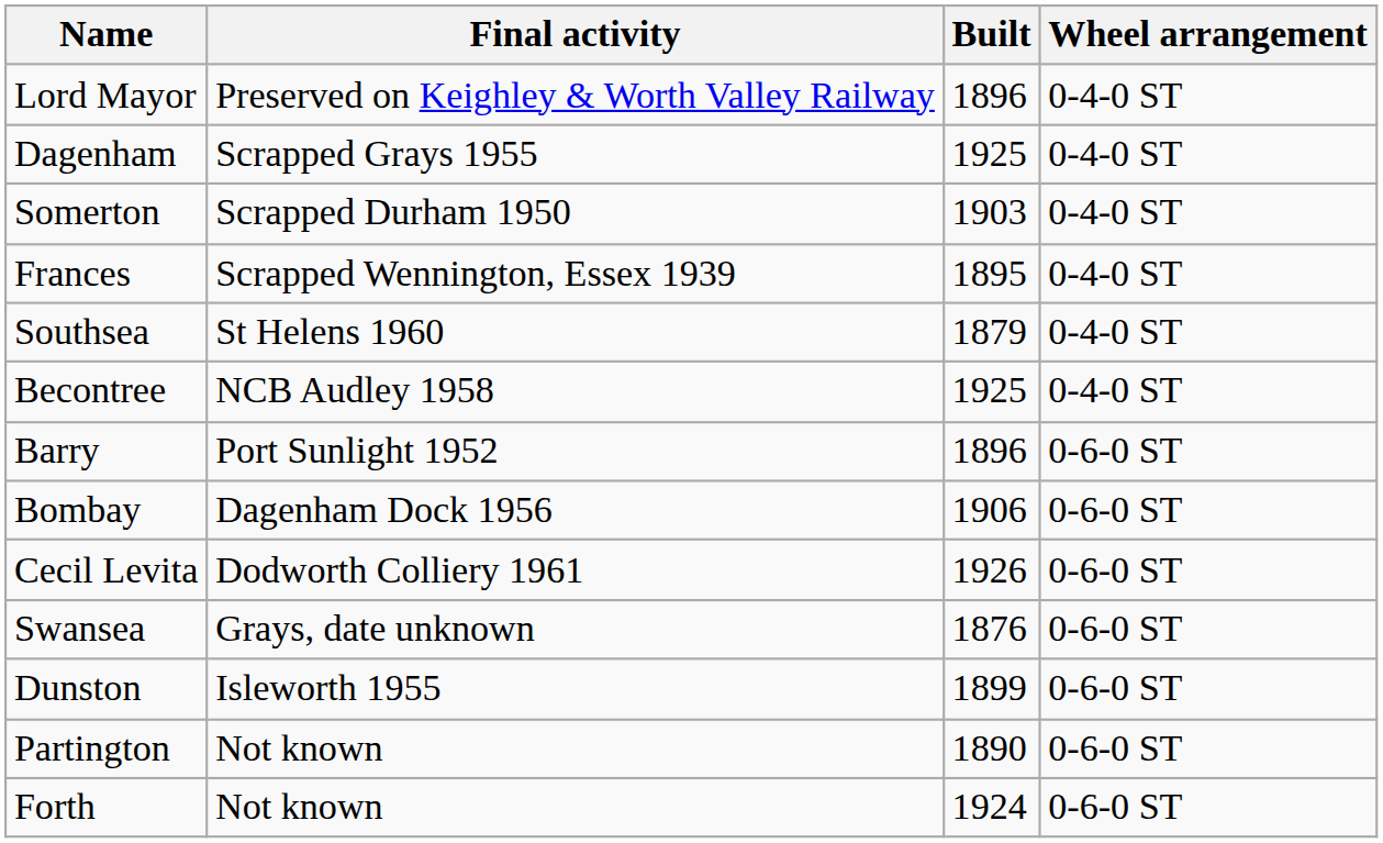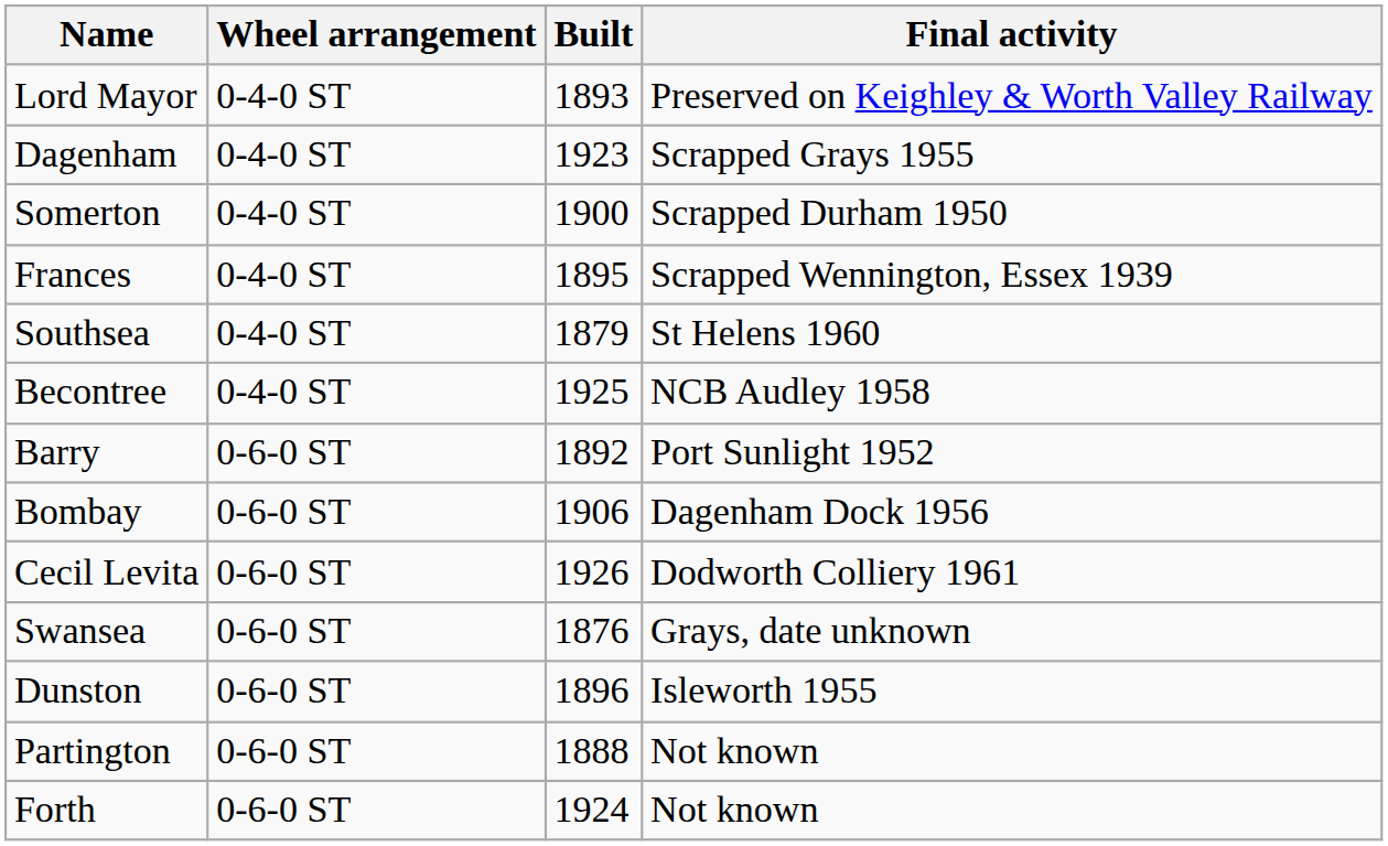columns swapped: Wheel arrangement <-> Final activity
Lord Mayor | Built: 1896 -> 1893
Dagenham | Built: 1925 -> 1923
Somerton | Built: 1903 -> 1900
Barry | Built: 1896 -> 1892
Dunston | Built: 1899 -> 1896
Partington | Built: 1890 -> 1888
